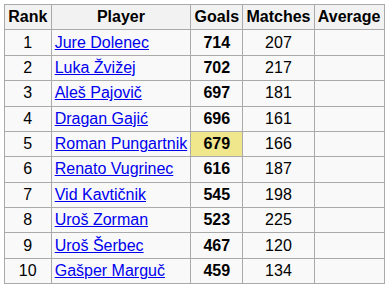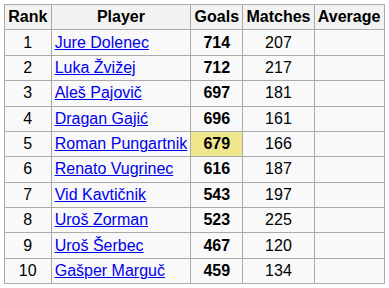Luka Žvižej | Goals: 702 -> 712
Vid Kavtičnik | Goals: 545 -> 543
Vid Kavtičnik | Matches: 198 -> 197
